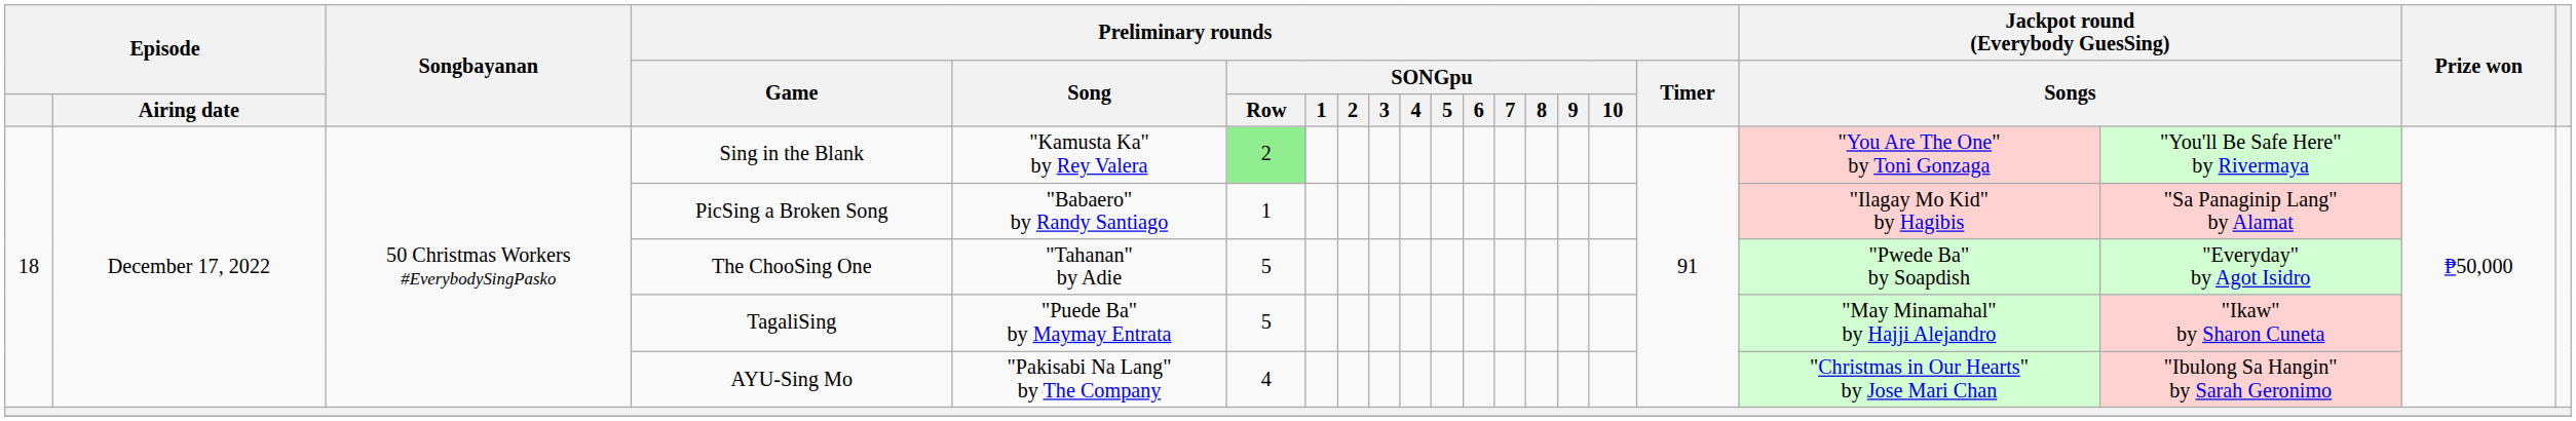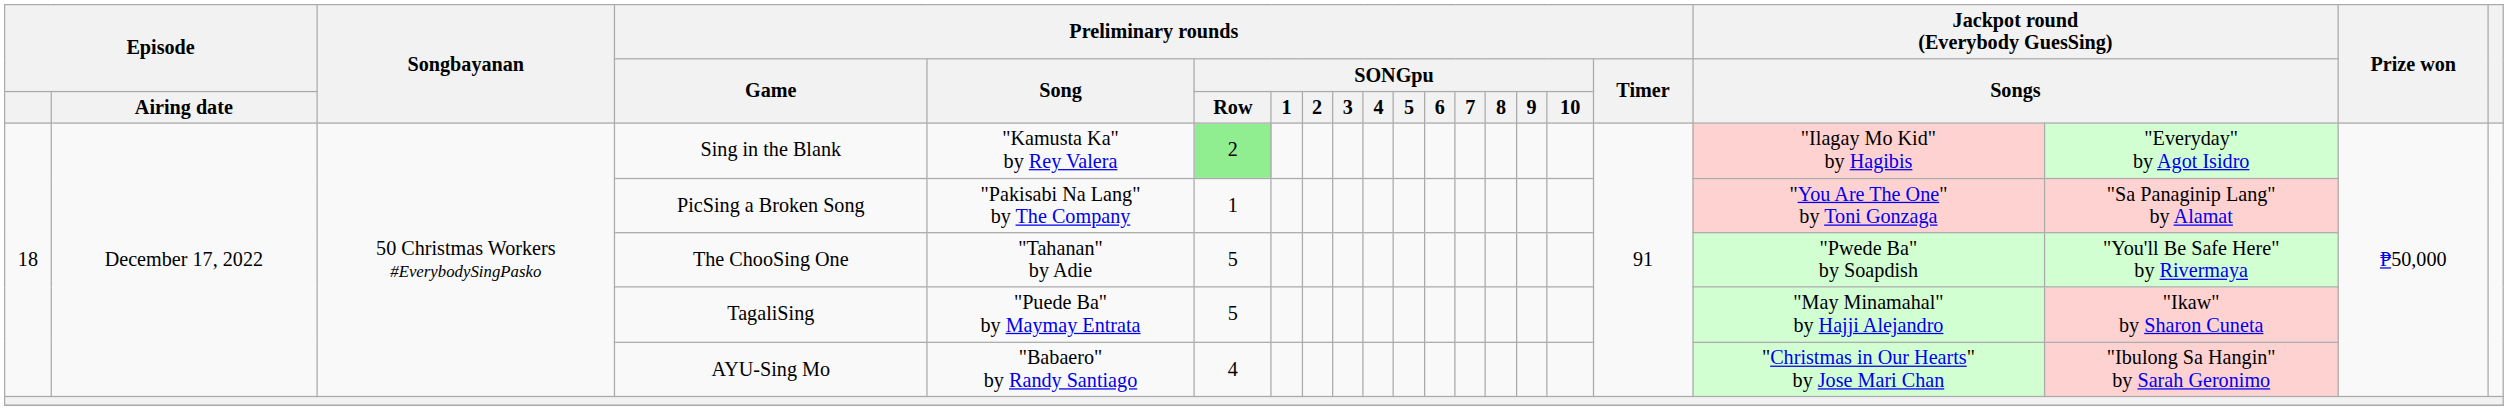Sing in the Blank | column 18: "You Are The One" by Toni Gonzaga -> "Ilagay Mo Kid" by Hagibis
Sing in the Blank | column 19: "You'll Be Safe Here" by Rivermaya -> "Everyday" by Agot Isidro
PicSing a Broken Song | Preliminary rounds / Song: "Babaero" by Randy Santiago -> "Pakisabi Na Lang" by The Company
PicSing a Broken Song | column 18: "Ilagay Mo Kid" by Hagibis -> "You Are The One" by Toni Gonzaga
The ChooSing One | column 19: "Everyday" by Agot Isidro -> "You'll Be Safe Here" by Rivermaya
AYU-Sing Mo | Preliminary rounds / Song: "Pakisabi Na Lang" by The Company -> "Babaero" by Randy Santiago
